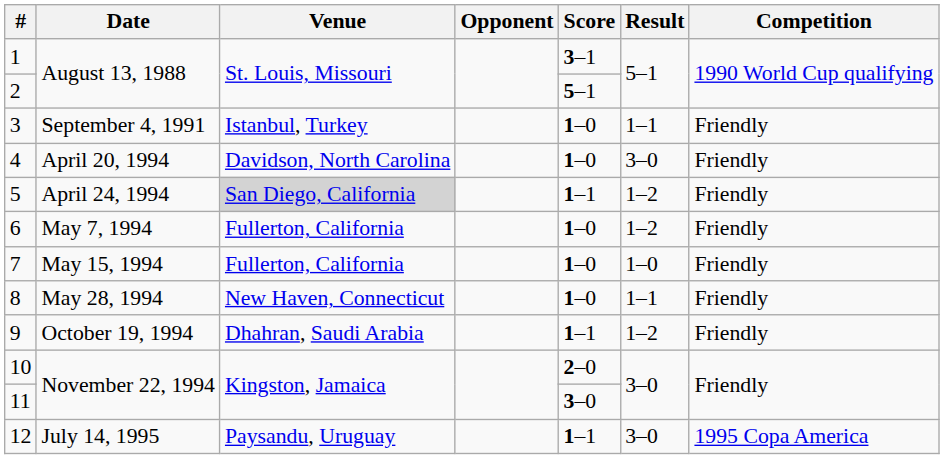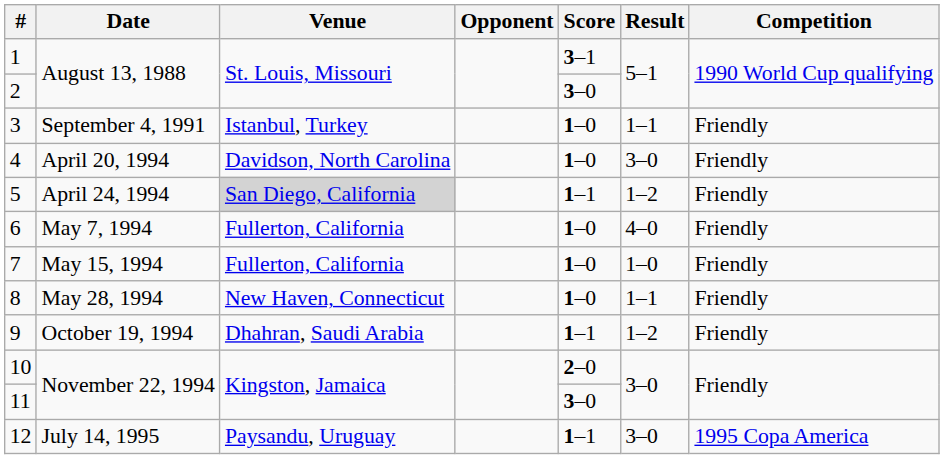2 | Score: 5–1 -> 3–0
6 | Result: 1–2 -> 4–0
